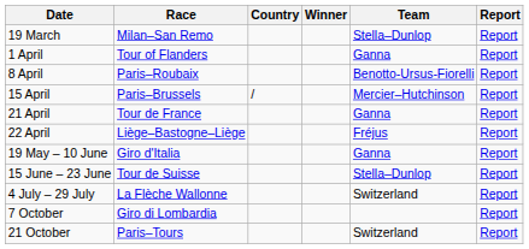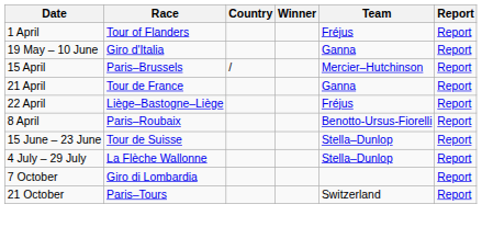- row: 19 March | Milan–San Remo | Stella–Dunlop | Report
1 April | Team: Ganna -> Fréjus
rows swapped: 8 April <-> 19 May – 10 June
4 July – 29 July | Team: Switzerland -> Stella–Dunlop
